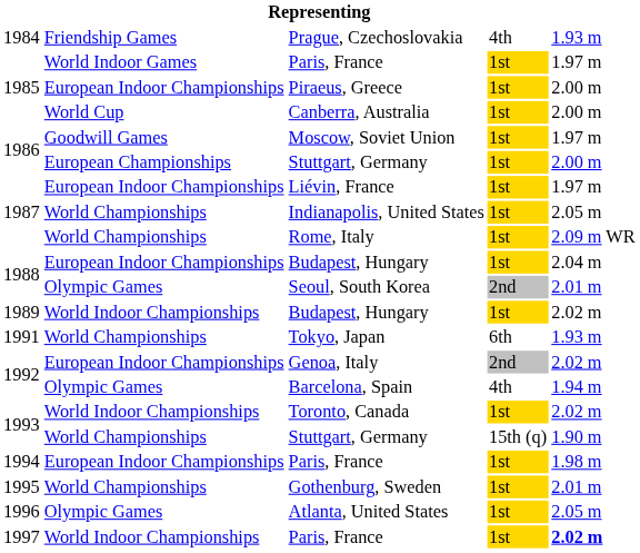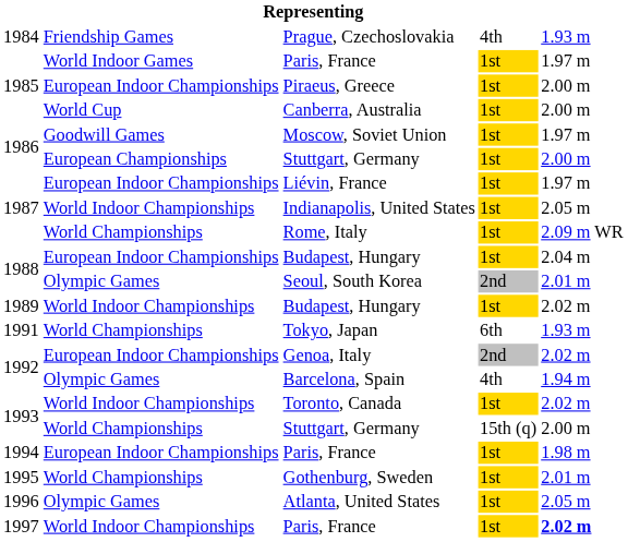Indianapolis, United States | column 2: World Championships -> World Indoor Championships
1993 / Stuttgart, Germany | column 5: 1.90 m -> 2.00 m
